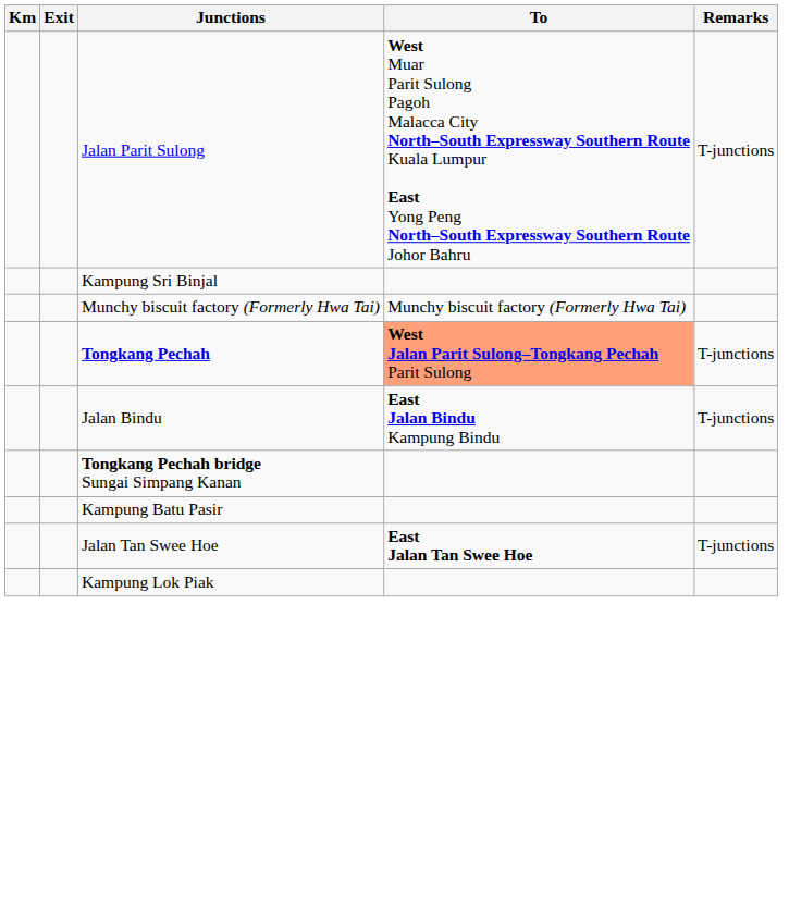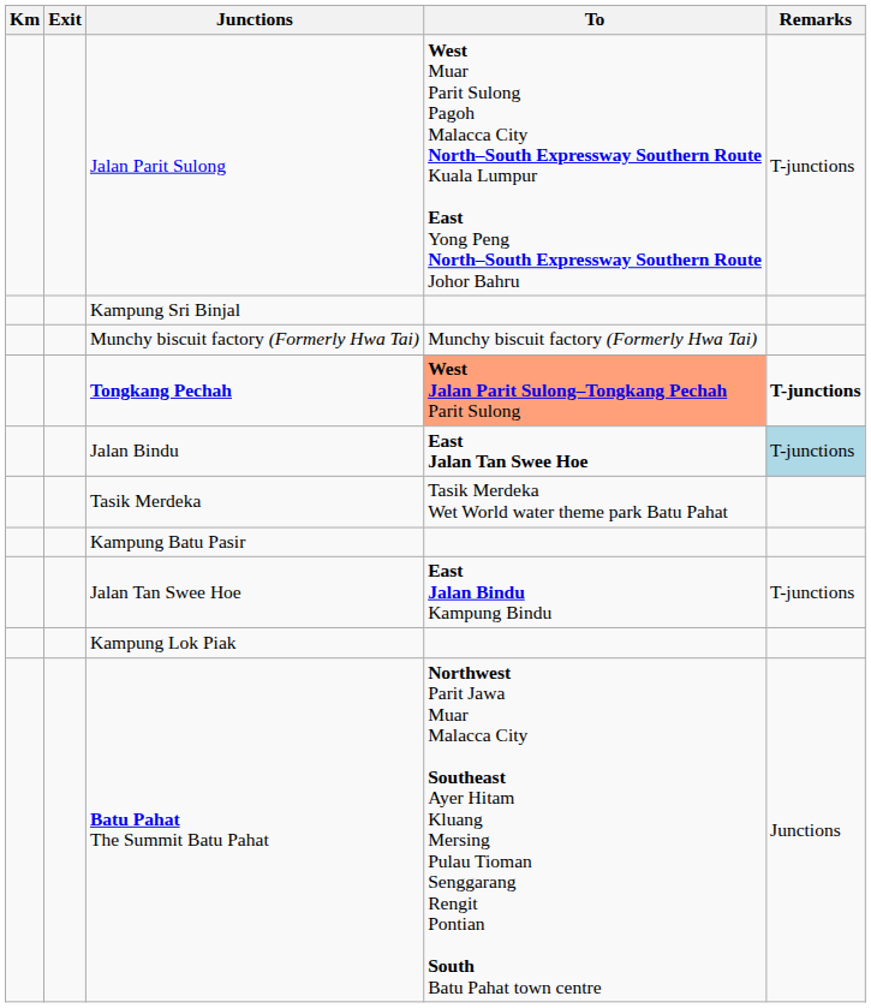Tongkang Pechah | Remarks: normal -> bold
Jalan Bindu | To: East Jalan Bindu Kampung Bindu -> East Jalan Tan Swee Hoe
Jalan Bindu | Remarks: no background -> lightblue background
- row: Tongkang Pechah bridge Sungai Simpang Kanan
+ row: Tasik Merdeka | Tasik Merdeka Wet World water theme park Batu Pahat
Jalan Tan Swee Hoe | To: East Jalan Tan Swee Hoe -> East Jalan Bindu Kampung Bindu
+ row: Batu Pahat The Summit Batu Pahat | Northwest Parit Jawa Muar Malacca City Southeast Ayer Hitam Kluang Mersing Pulau Tioman Senggarang Rengit Pontian South Batu Pahat town centre | Junctions
